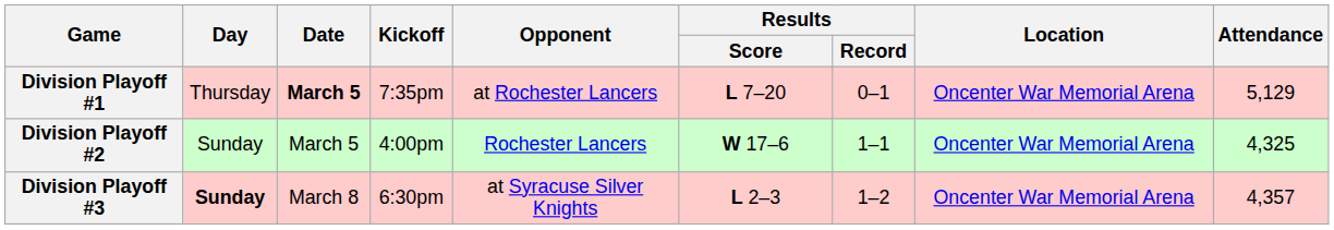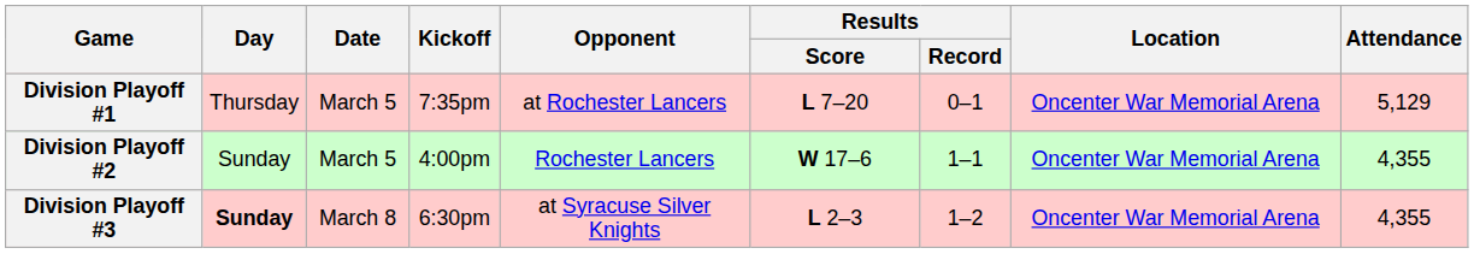Division Playoff #1 | Date: bold -> normal
Division Playoff #2 | Attendance: 4,325 -> 4,355
Division Playoff #3 | Attendance: 4,357 -> 4,355
